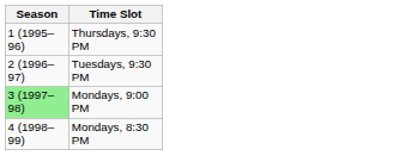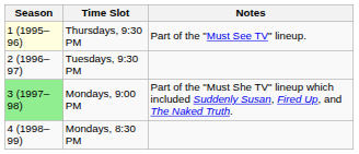+ column: Notes | Part of the "Must See TV" lineup. | Part of the "Must She TV" lineup which included Suddenly Susan, Fired Up, and The Naked Truth.
Thursdays, 9:30 PM | Season: no background -> lightyellow background
